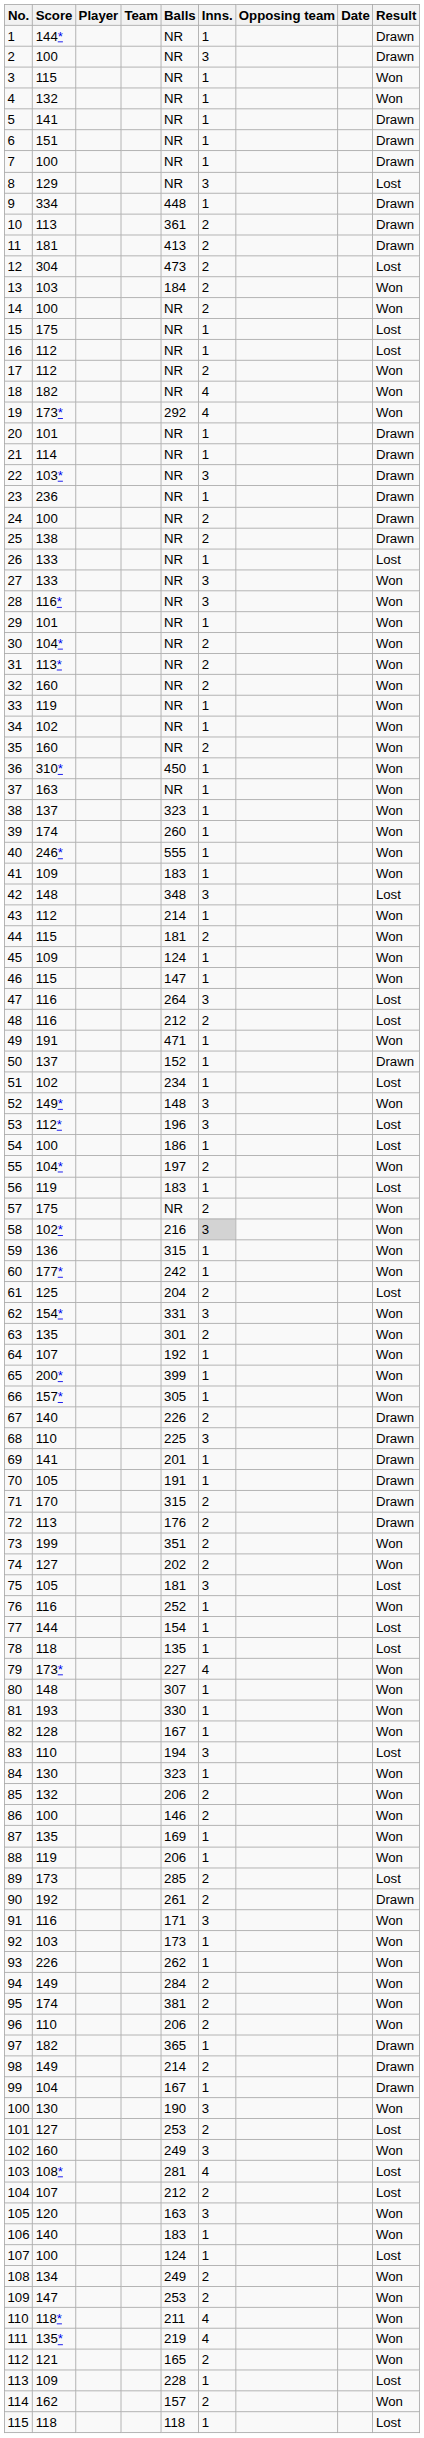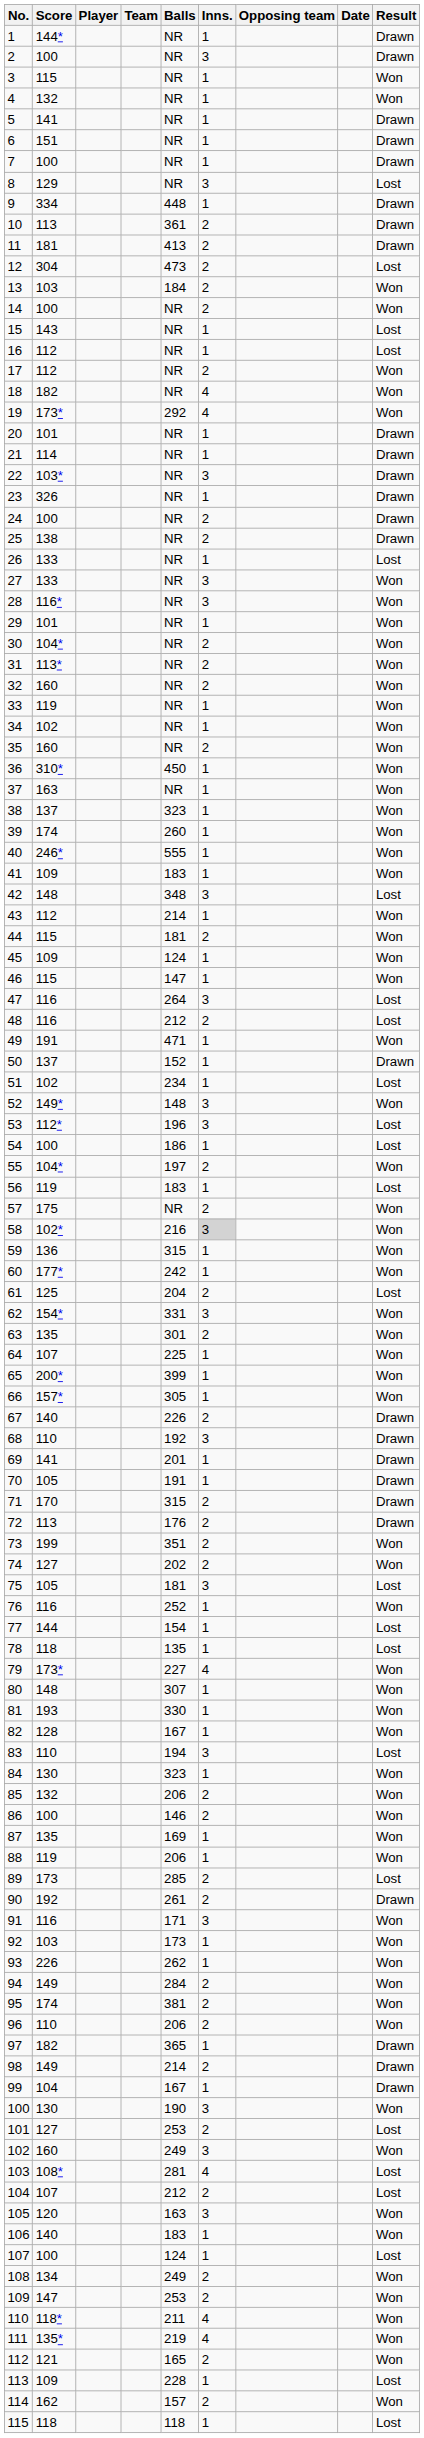15 | Score: 175 -> 143
23 | Score: 236 -> 326
64 | Balls: 192 -> 225
68 | Balls: 225 -> 192
